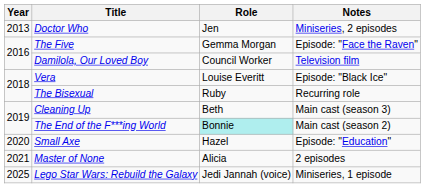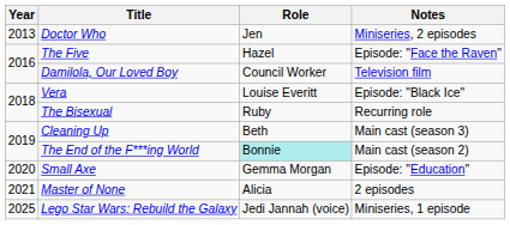The Five | Role: Gemma Morgan -> Hazel
Small Axe | Role: Hazel -> Gemma Morgan
